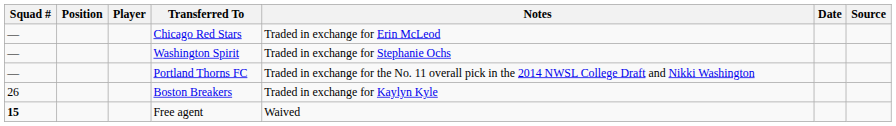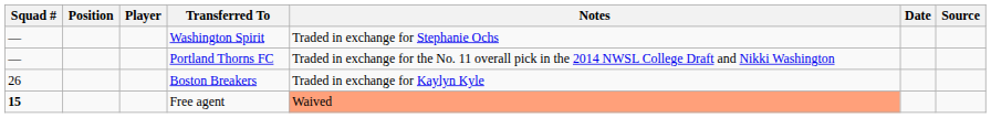- row: — | Chicago Red Stars | Traded in exchange for Erin McLeod
Free agent | Notes: no background -> lightsalmon background
